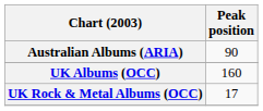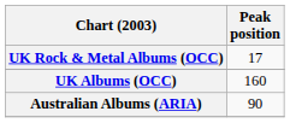rows swapped: Australian Albums (ARIA) <-> UK Rock & Metal Albums (OCC)
